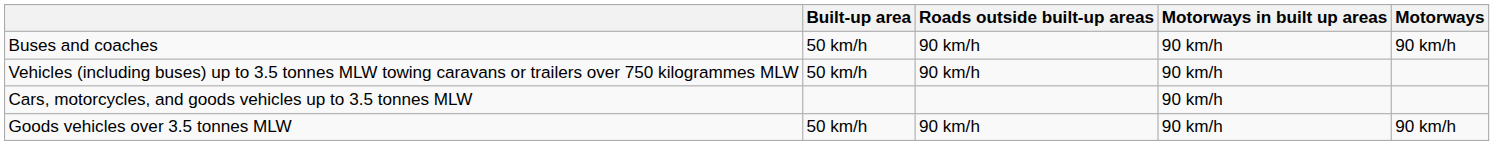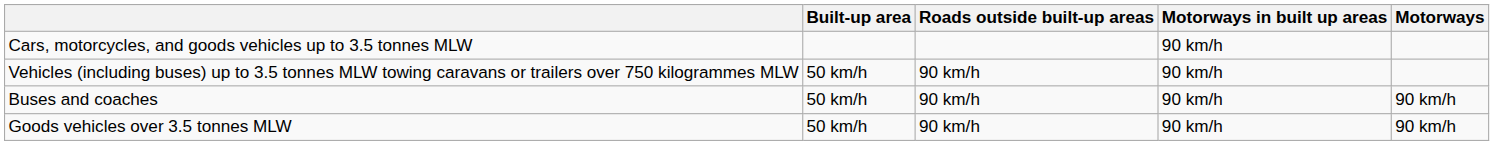rows swapped: Cars, motorcycles, and goods vehicles up to 3.5 tonnes MLW <-> Buses and coaches
